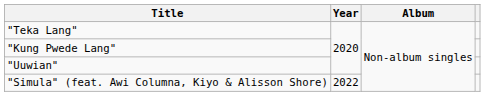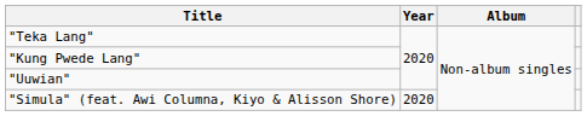"Simula" (feat. Awi Columna, Kiyo & Alisson Shore) | Year: 2022 -> 2020
